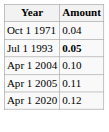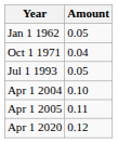+ row: Jan 1 1962 | 0.05
Jul 1 1993 | Amount: bold -> normal
